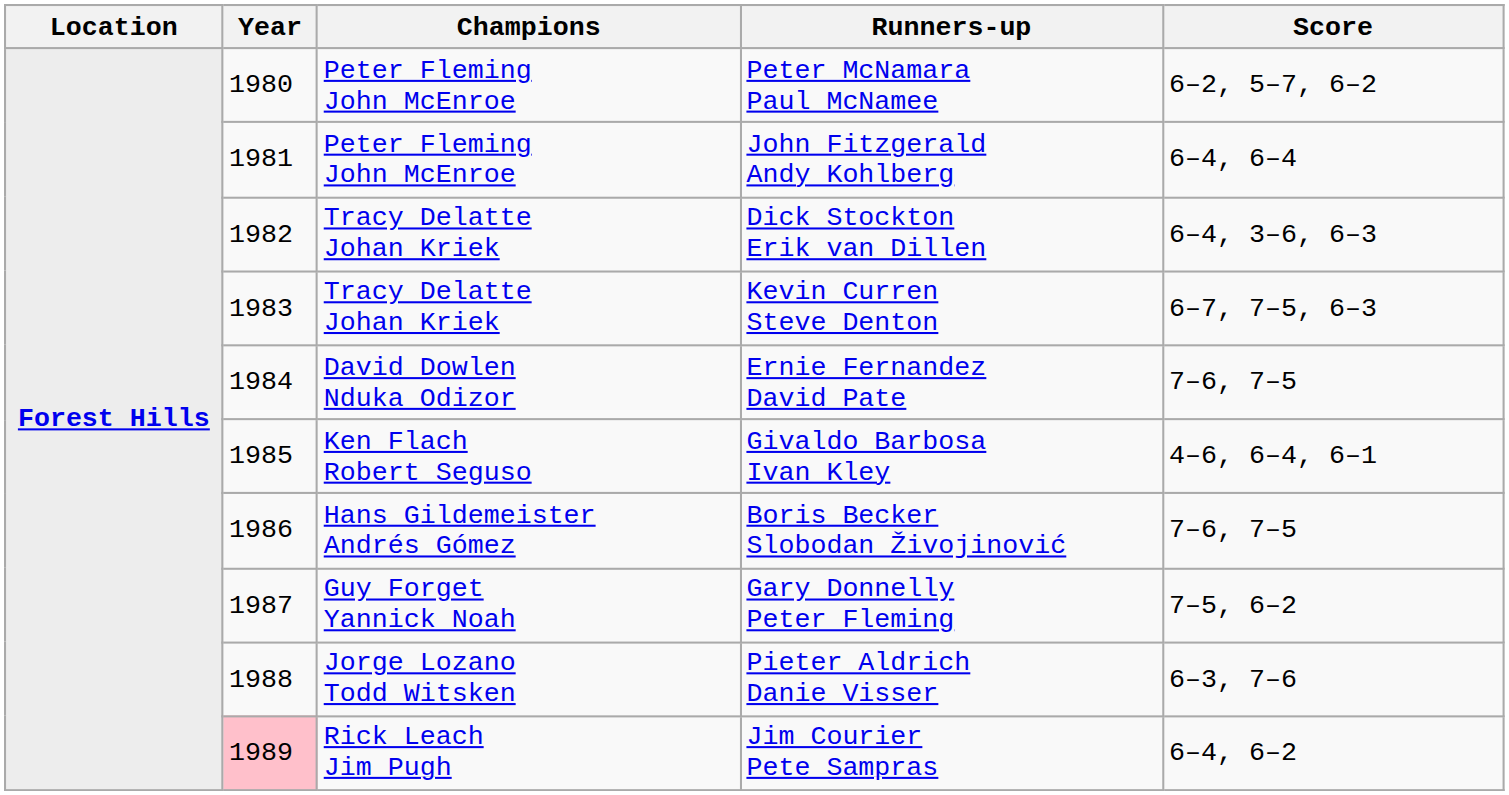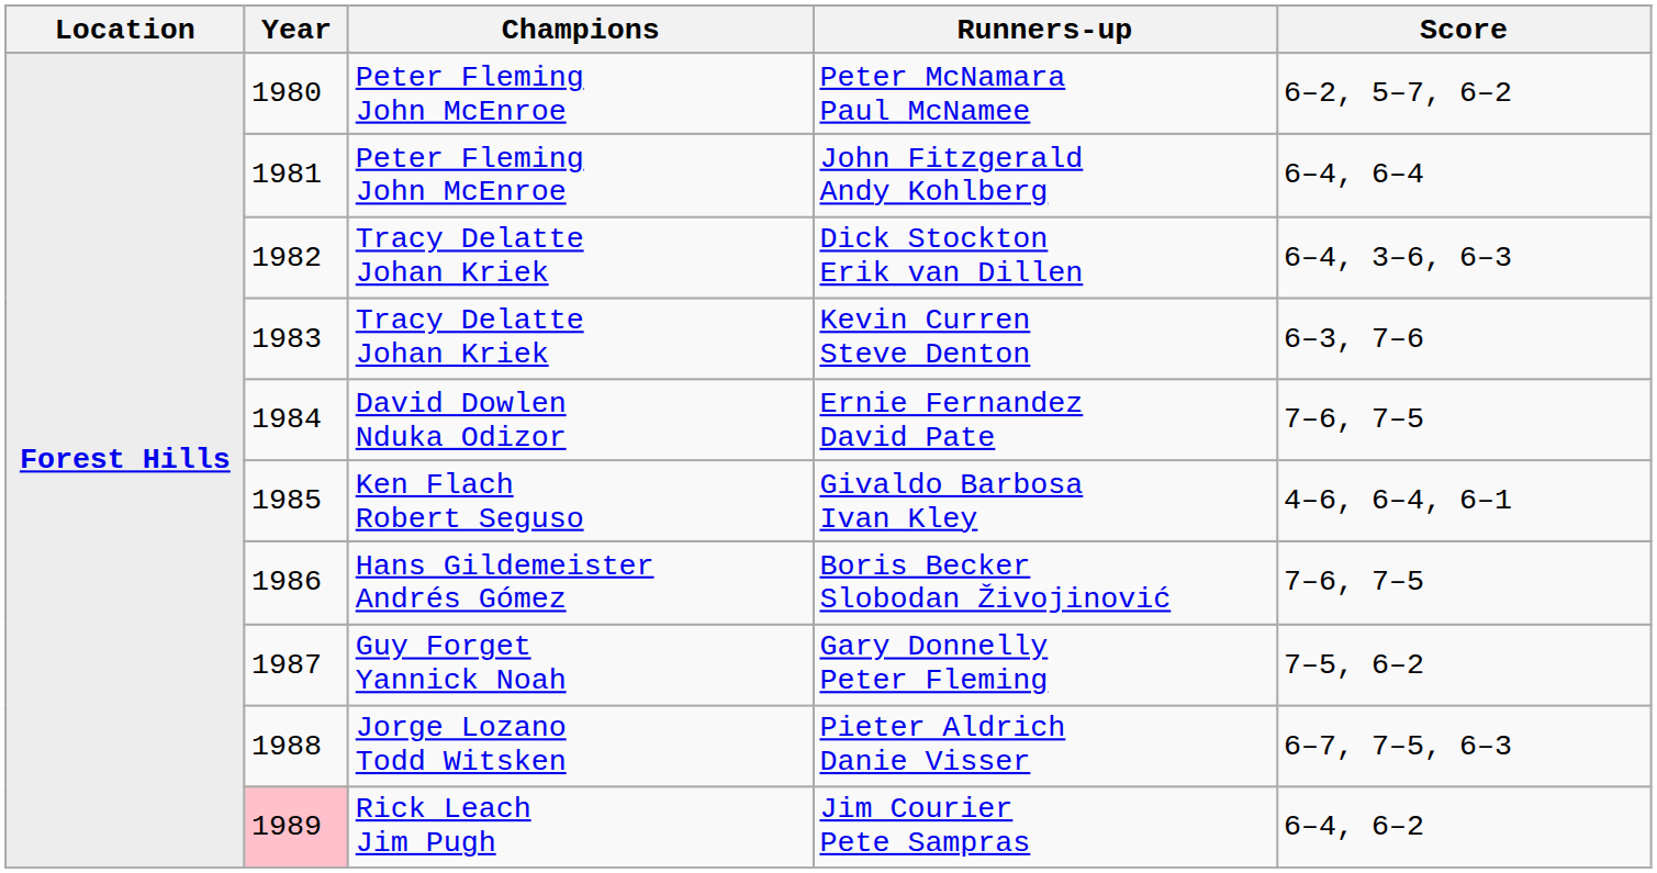Kevin Curren Steve Denton | Score: 6–7, 7–5, 6–3 -> 6–3, 7–6
Pieter Aldrich Danie Visser | Score: 6–3, 7–6 -> 6–7, 7–5, 6–3
